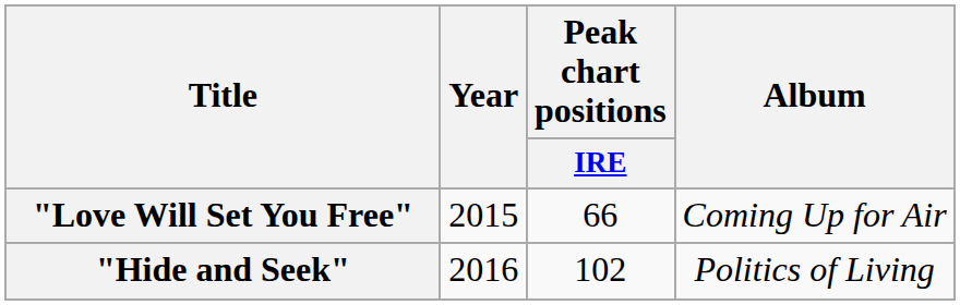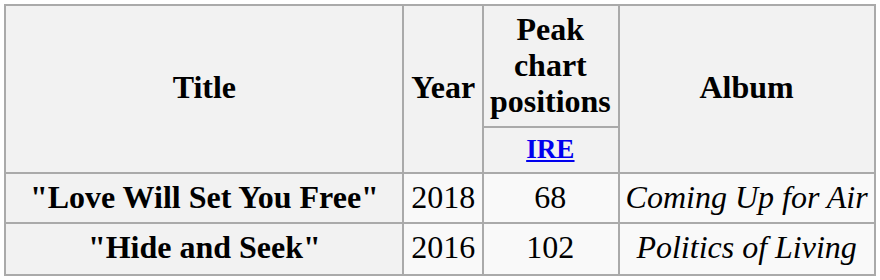"Love Will Set You Free" | Year: 2015 -> 2018
"Love Will Set You Free" | Peak chart positions / IRE: 66 -> 68
